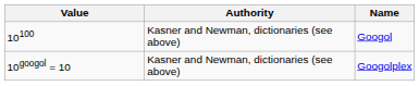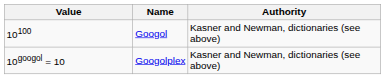columns swapped: Name <-> Authority
